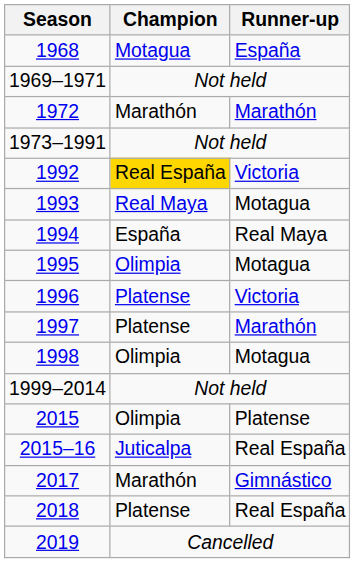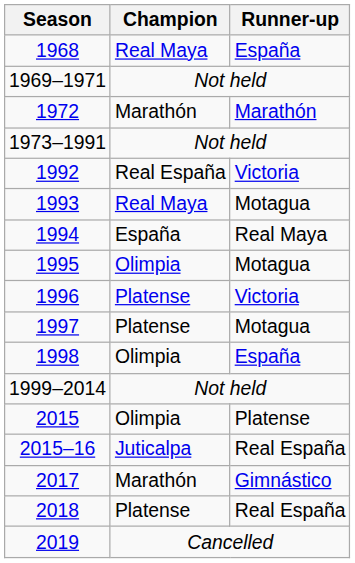1968 | Champion: Motagua -> Real Maya
1992 | Champion: gold background -> no background
1997 | Runner-up: Marathón -> Motagua
1998 | Runner-up: Motagua -> España
